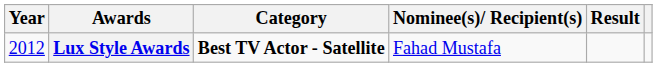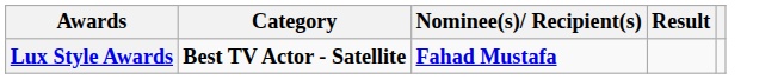- column: Year | 2012
Lux Style Awards | Nominee(s)/ Recipient(s): normal -> bold
